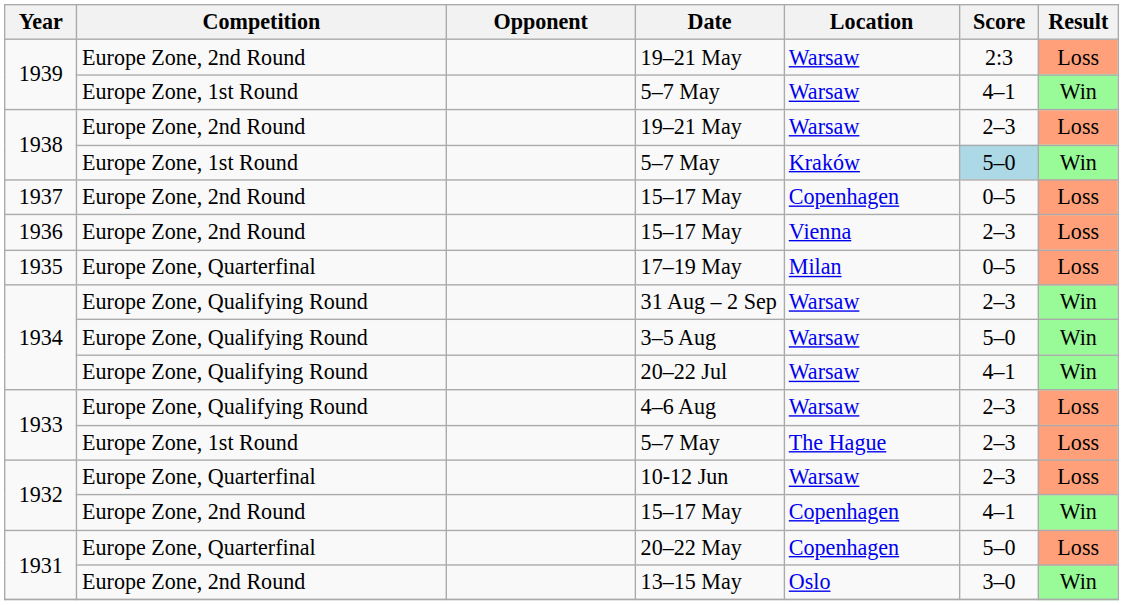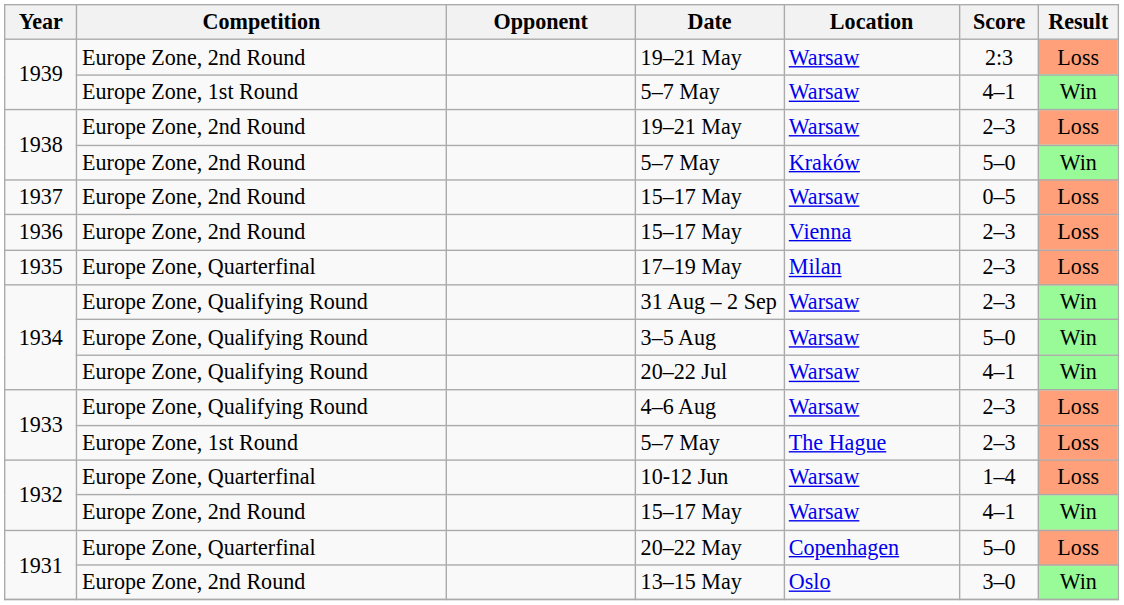1938 / 5–7 May | Competition: Europe Zone, 1st Round -> Europe Zone, 2nd Round
1938 / 5–7 May | Score: lightblue background -> no background
1937 / 15–17 May | Location: Copenhagen -> Warsaw
17–19 May | Score: 0–5 -> 2–3
10-12 Jun | Score: 2–3 -> 1–4
1932 / 15–17 May | Location: Copenhagen -> Warsaw
